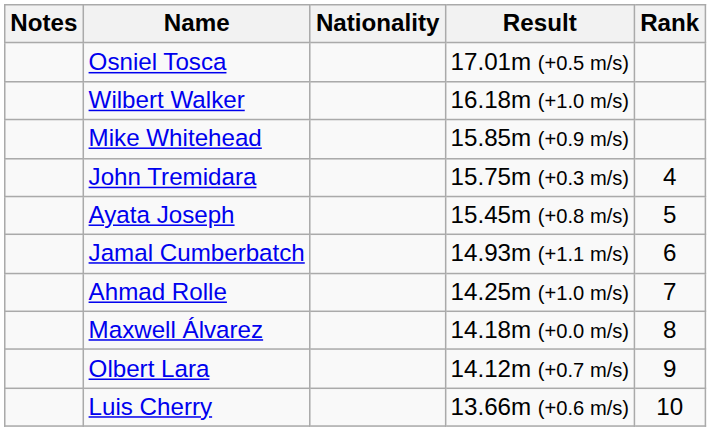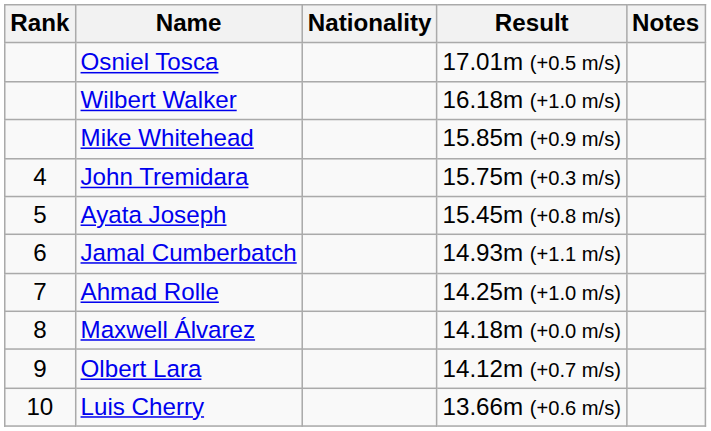columns swapped: Rank <-> Notes
